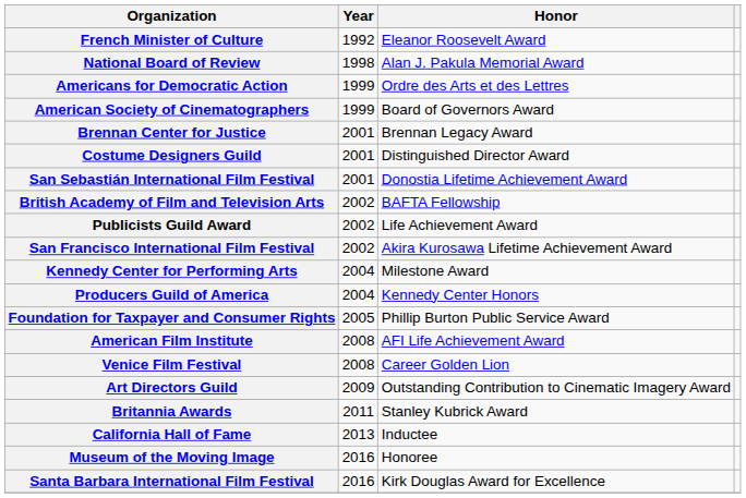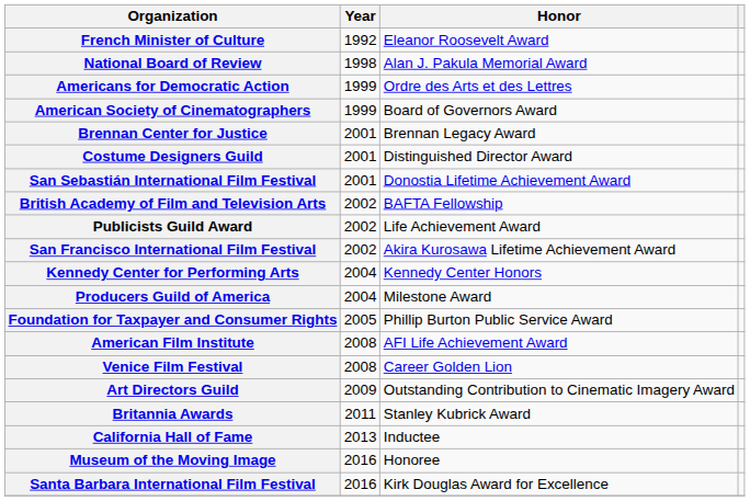Kennedy Center for Performing Arts | Honor: Milestone Award -> Kennedy Center Honors
Producers Guild of America | Honor: Kennedy Center Honors -> Milestone Award
